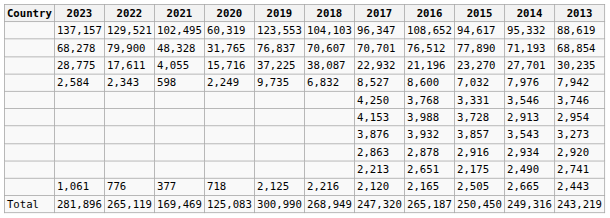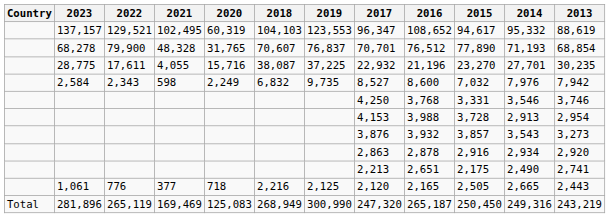columns swapped: 2019 <-> 2018
